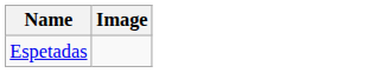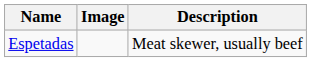+ column: Description | Meat skewer, usually beef
